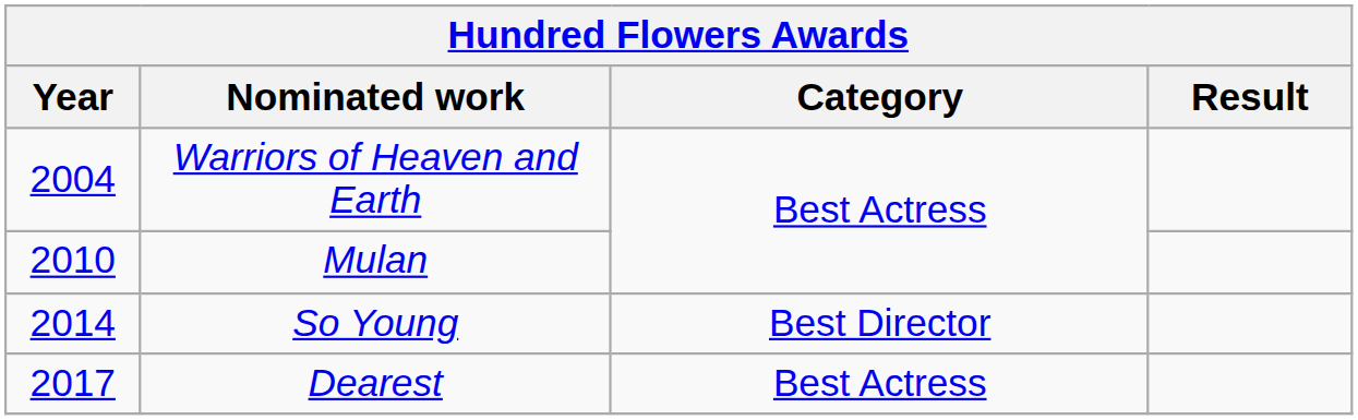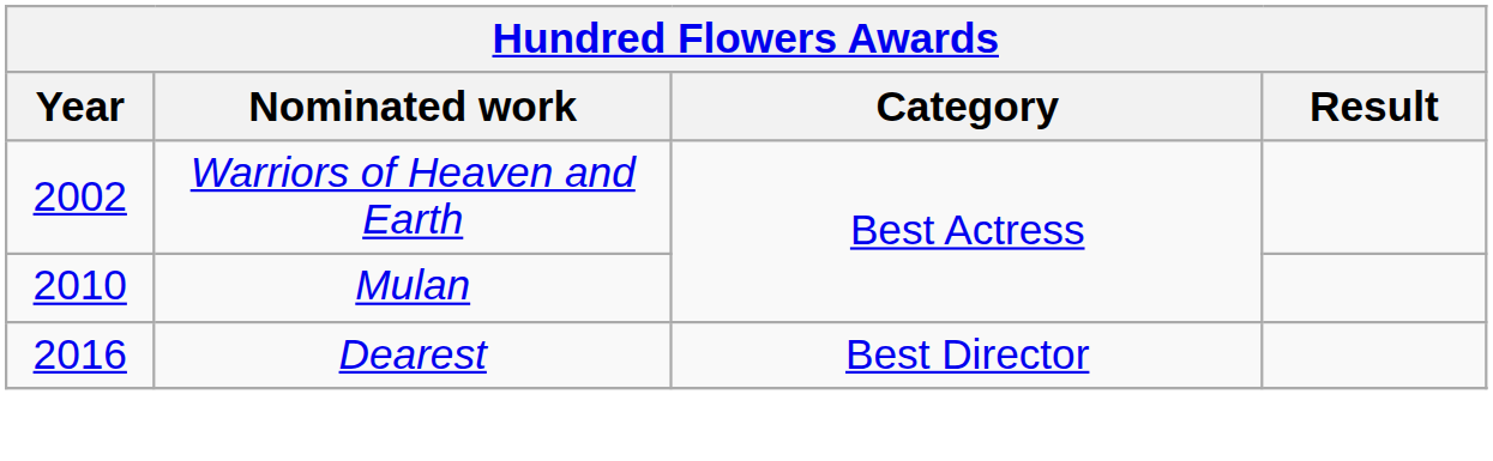Warriors of Heaven and Earth | Year: 2004 -> 2002
- row: 2014 | So Young | Best Director
Dearest | Year: 2017 -> 2016
Dearest | Category: Best Actress -> Best Director
